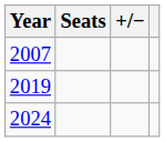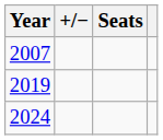columns swapped: Seats <-> +/−
